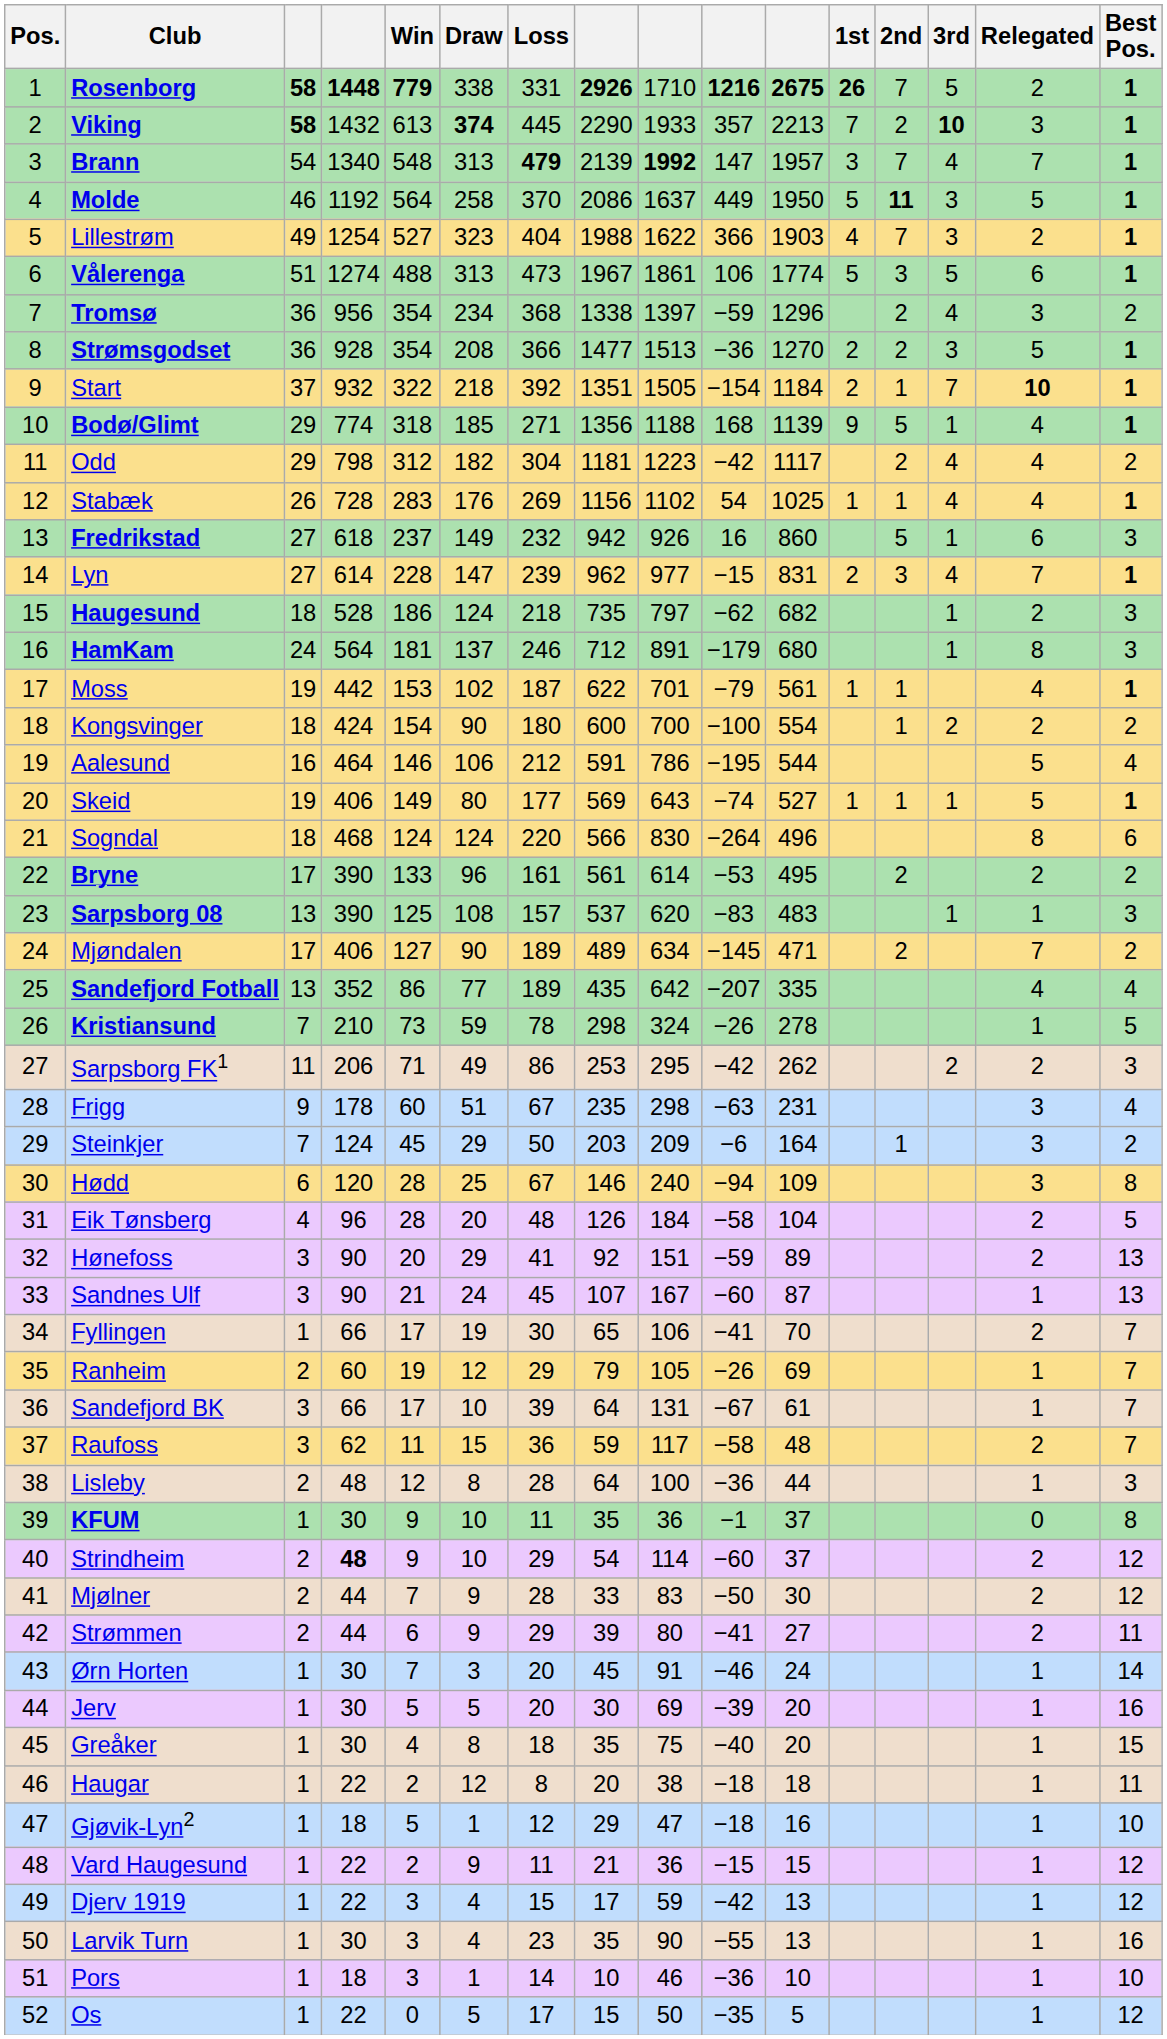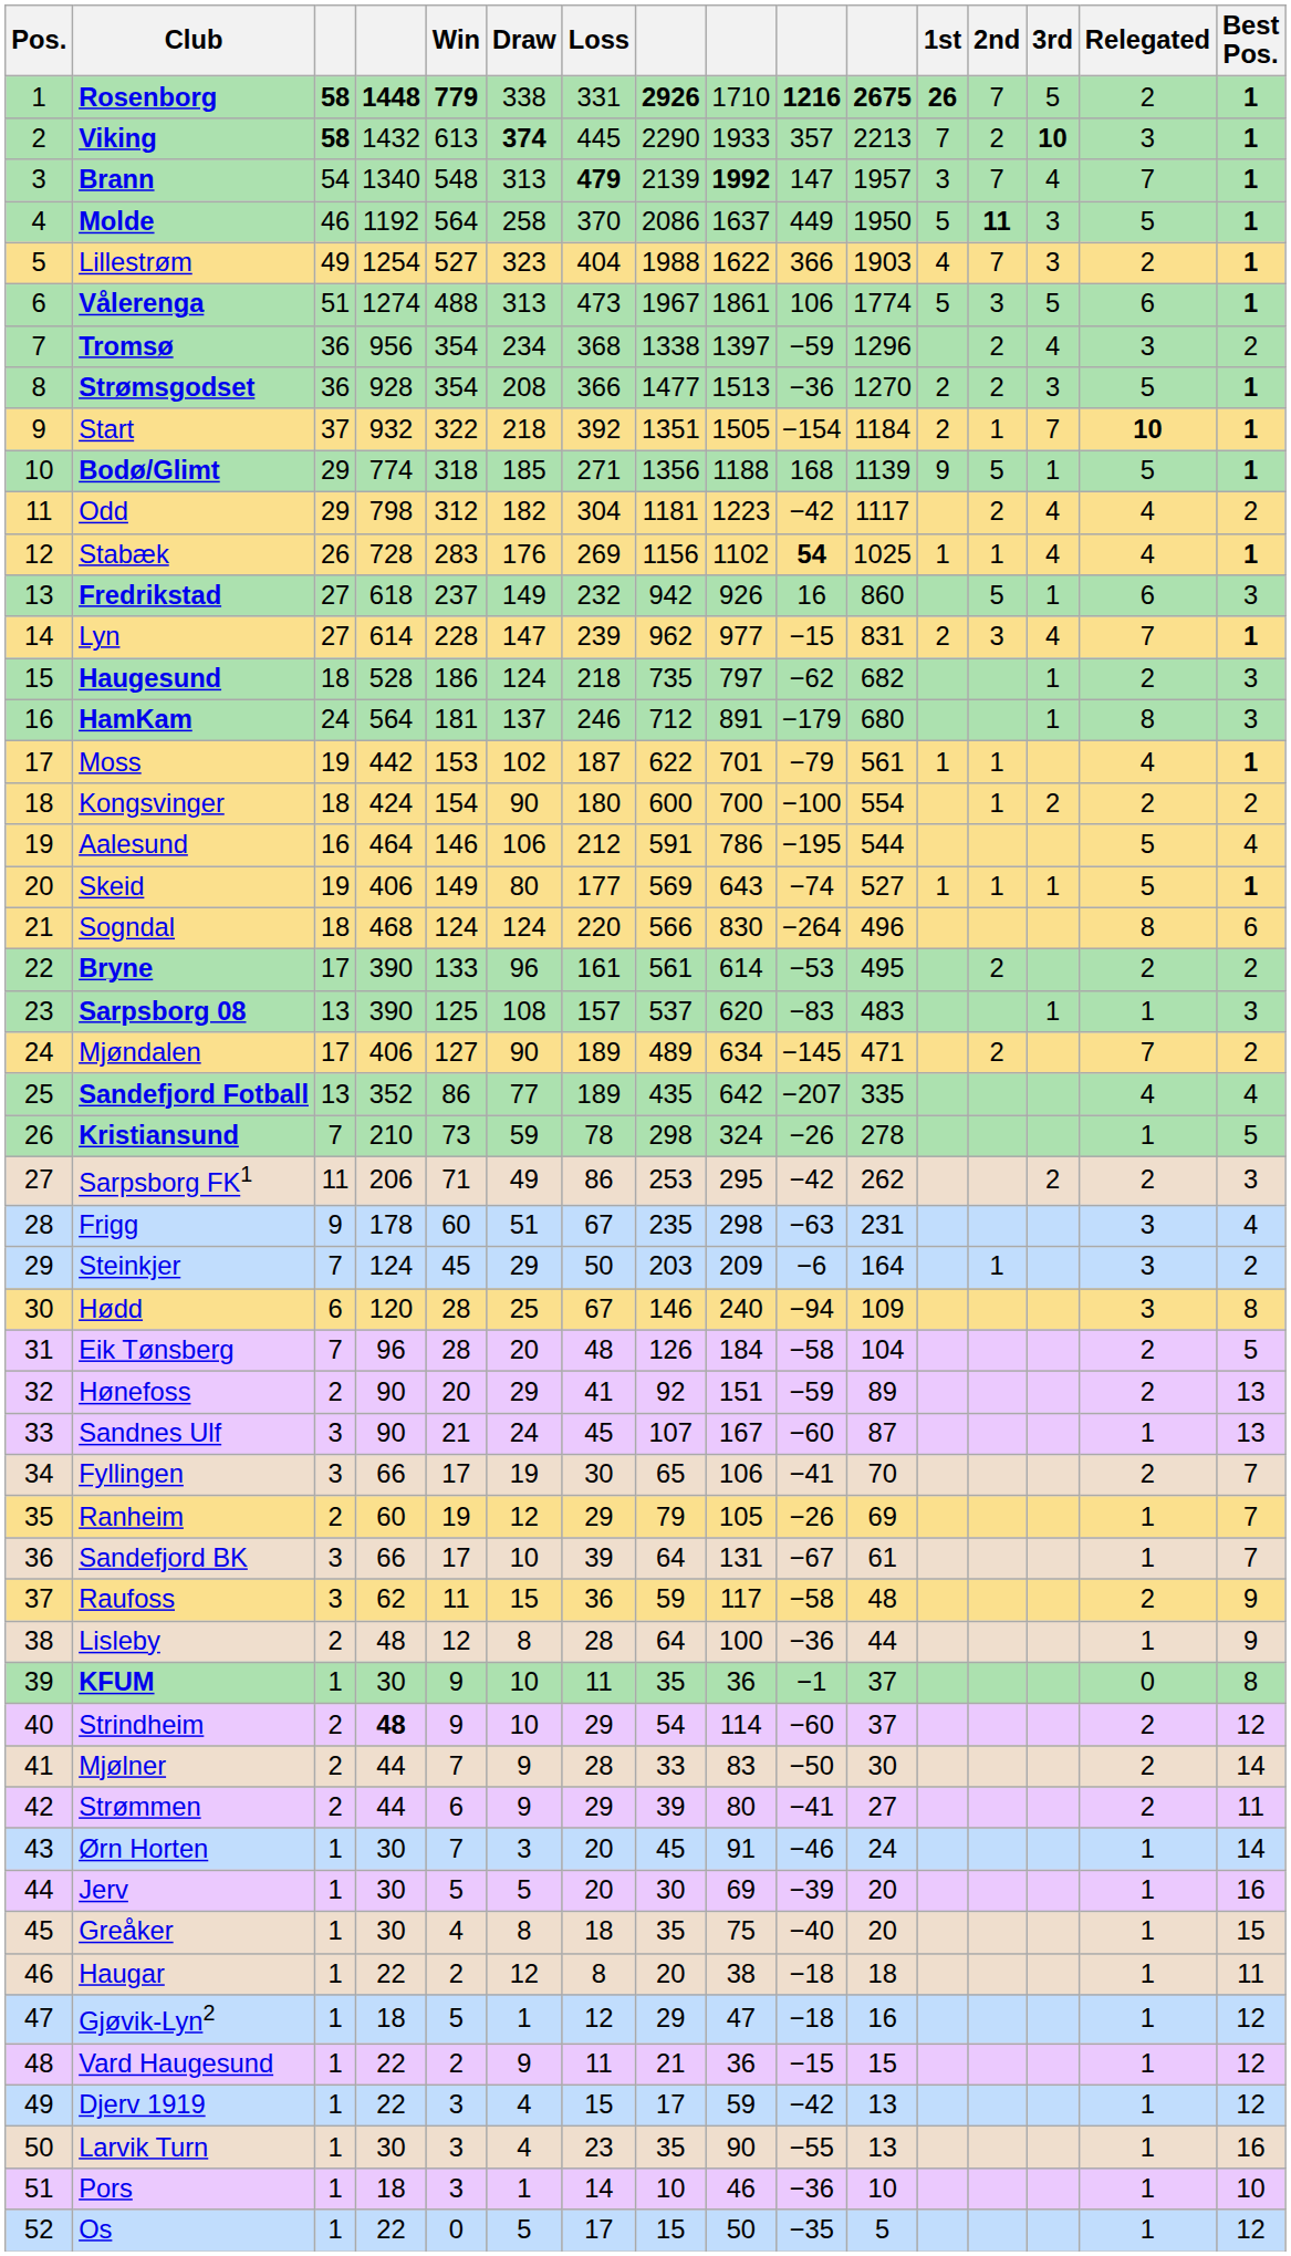Bodø/Glimt | Relegated: 4 -> 5
Stabæk | column 10: normal -> bold
Eik Tønsberg | column 3: 4 -> 7
Hønefoss | column 3: 3 -> 2
Fyllingen | column 3: 1 -> 3
Raufoss | Best Pos.: 7 -> 9
Lisleby | Best Pos.: 3 -> 9
Mjølner | Best Pos.: 12 -> 14
Gjøvik-Lyn2 | Best Pos.: 10 -> 12
